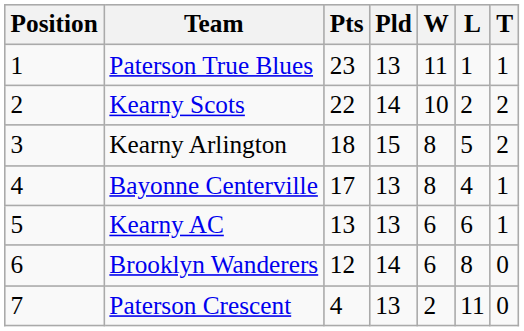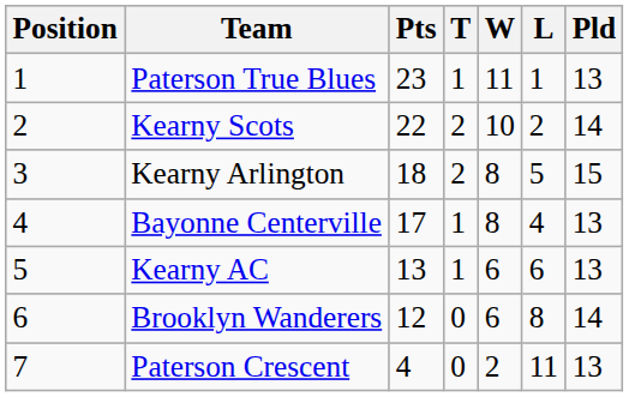columns swapped: Pld <-> T
